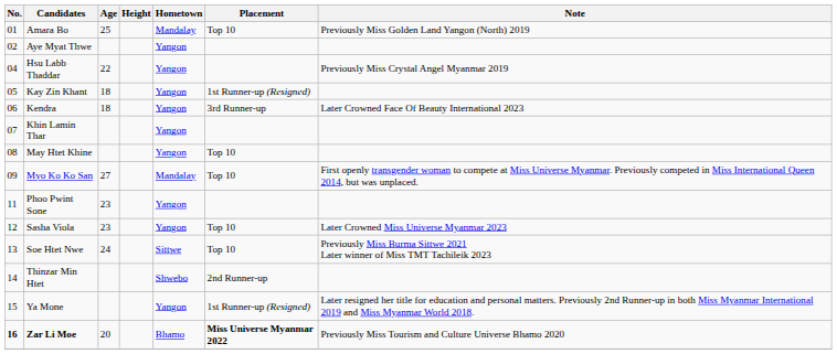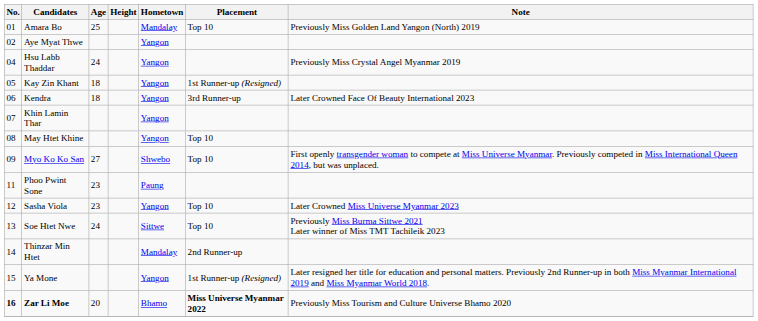Hsu Labb Thaddar | Age: 22 -> 24
Myo Ko Ko San | Hometown: Mandalay -> Shwebo
Phoo Pwint Sone | Hometown: Yangon -> Paung
Thinzar Min Htet | Hometown: Shwebo -> Mandalay
